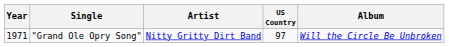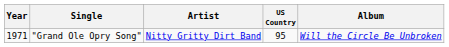"Grand Ole Opry Song" | US Country: 97 -> 95
